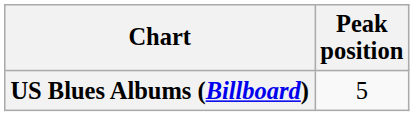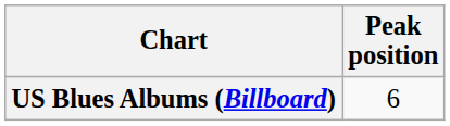US Blues Albums (Billboard) | Peak position: 5 -> 6
